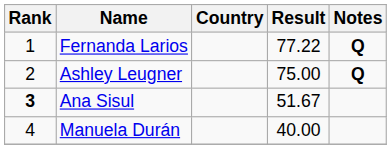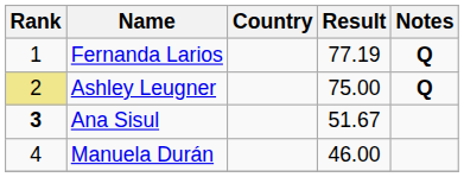Fernanda Larios | Result: 77.22 -> 77.19
Ashley Leugner | Rank: no background -> khaki background
Manuela Durán | Result: 40.00 -> 46.00
